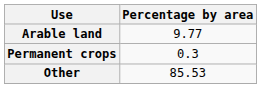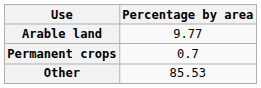Permanent crops | Percentage by area: 0.3 -> 0.7
